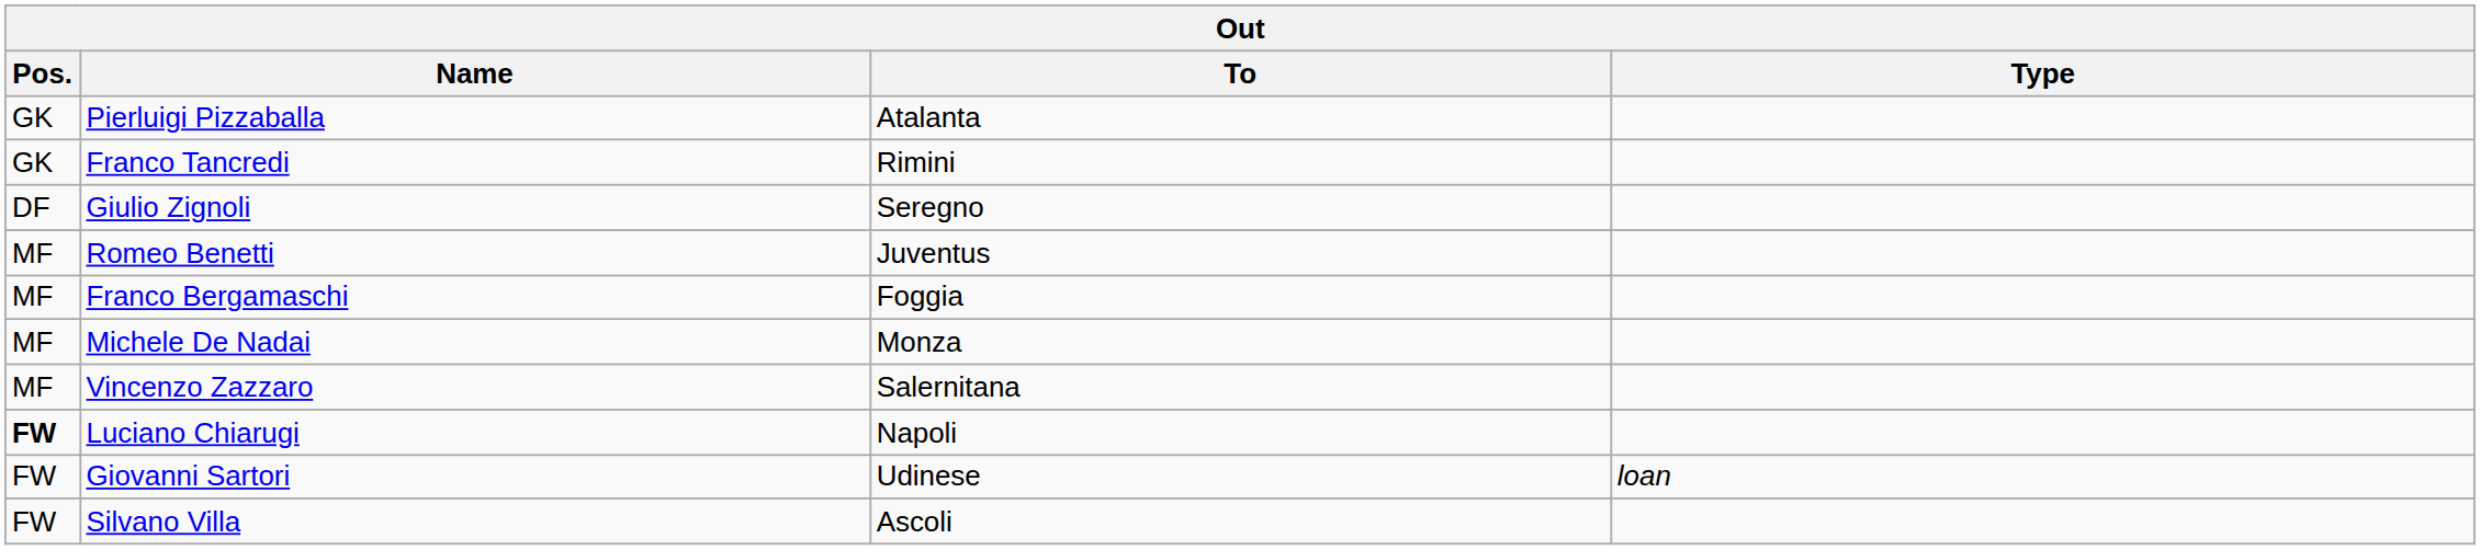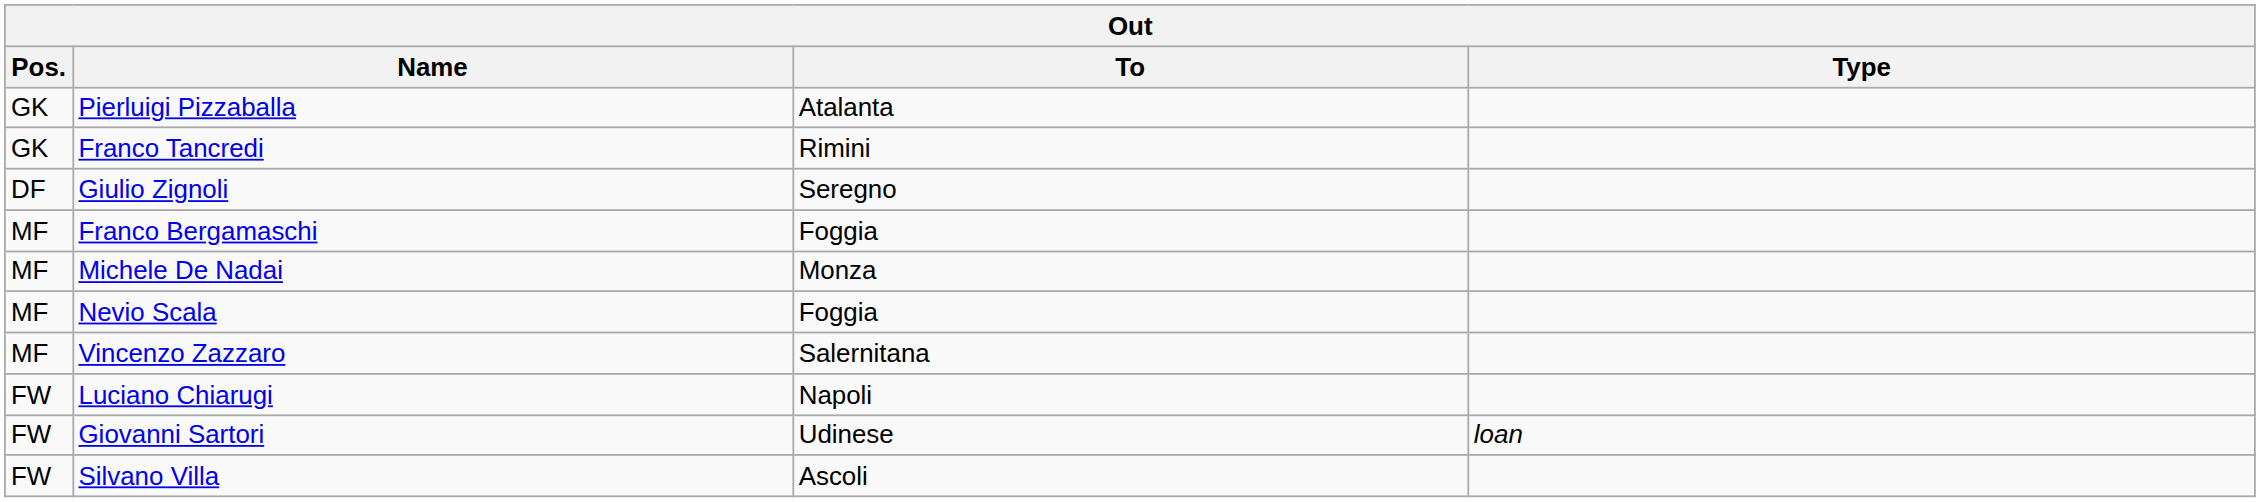- row: MF | Romeo Benetti | Juventus
+ row: MF | Nevio Scala | Foggia
Luciano Chiarugi | Pos.: bold -> normal
